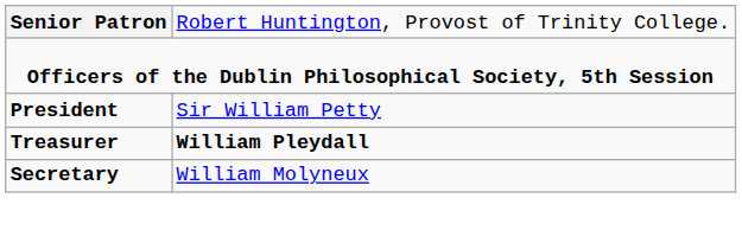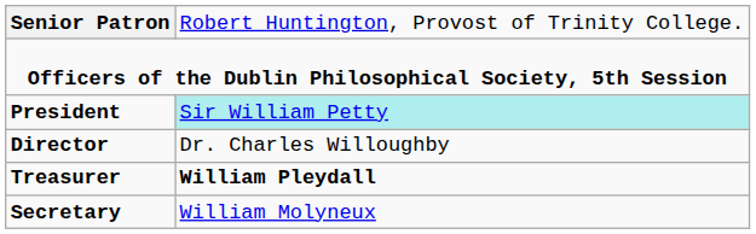President | column 2: no background -> paleturquoise background
+ row: Director | Dr. Charles Willoughby
